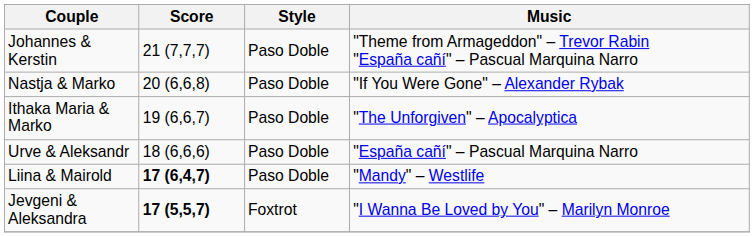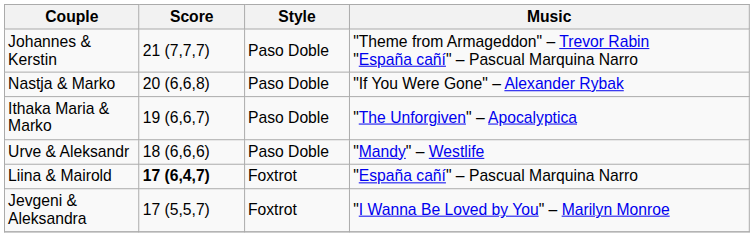Urve & Aleksandr | Music: "España cañí" – Pascual Marquina Narro -> "Mandy" – Westlife
Liina & Mairold | Style: Paso Doble -> Foxtrot
Liina & Mairold | Music: "Mandy" – Westlife -> "España cañí" – Pascual Marquina Narro
Jevgeni & Aleksandra | Score: bold -> normal
